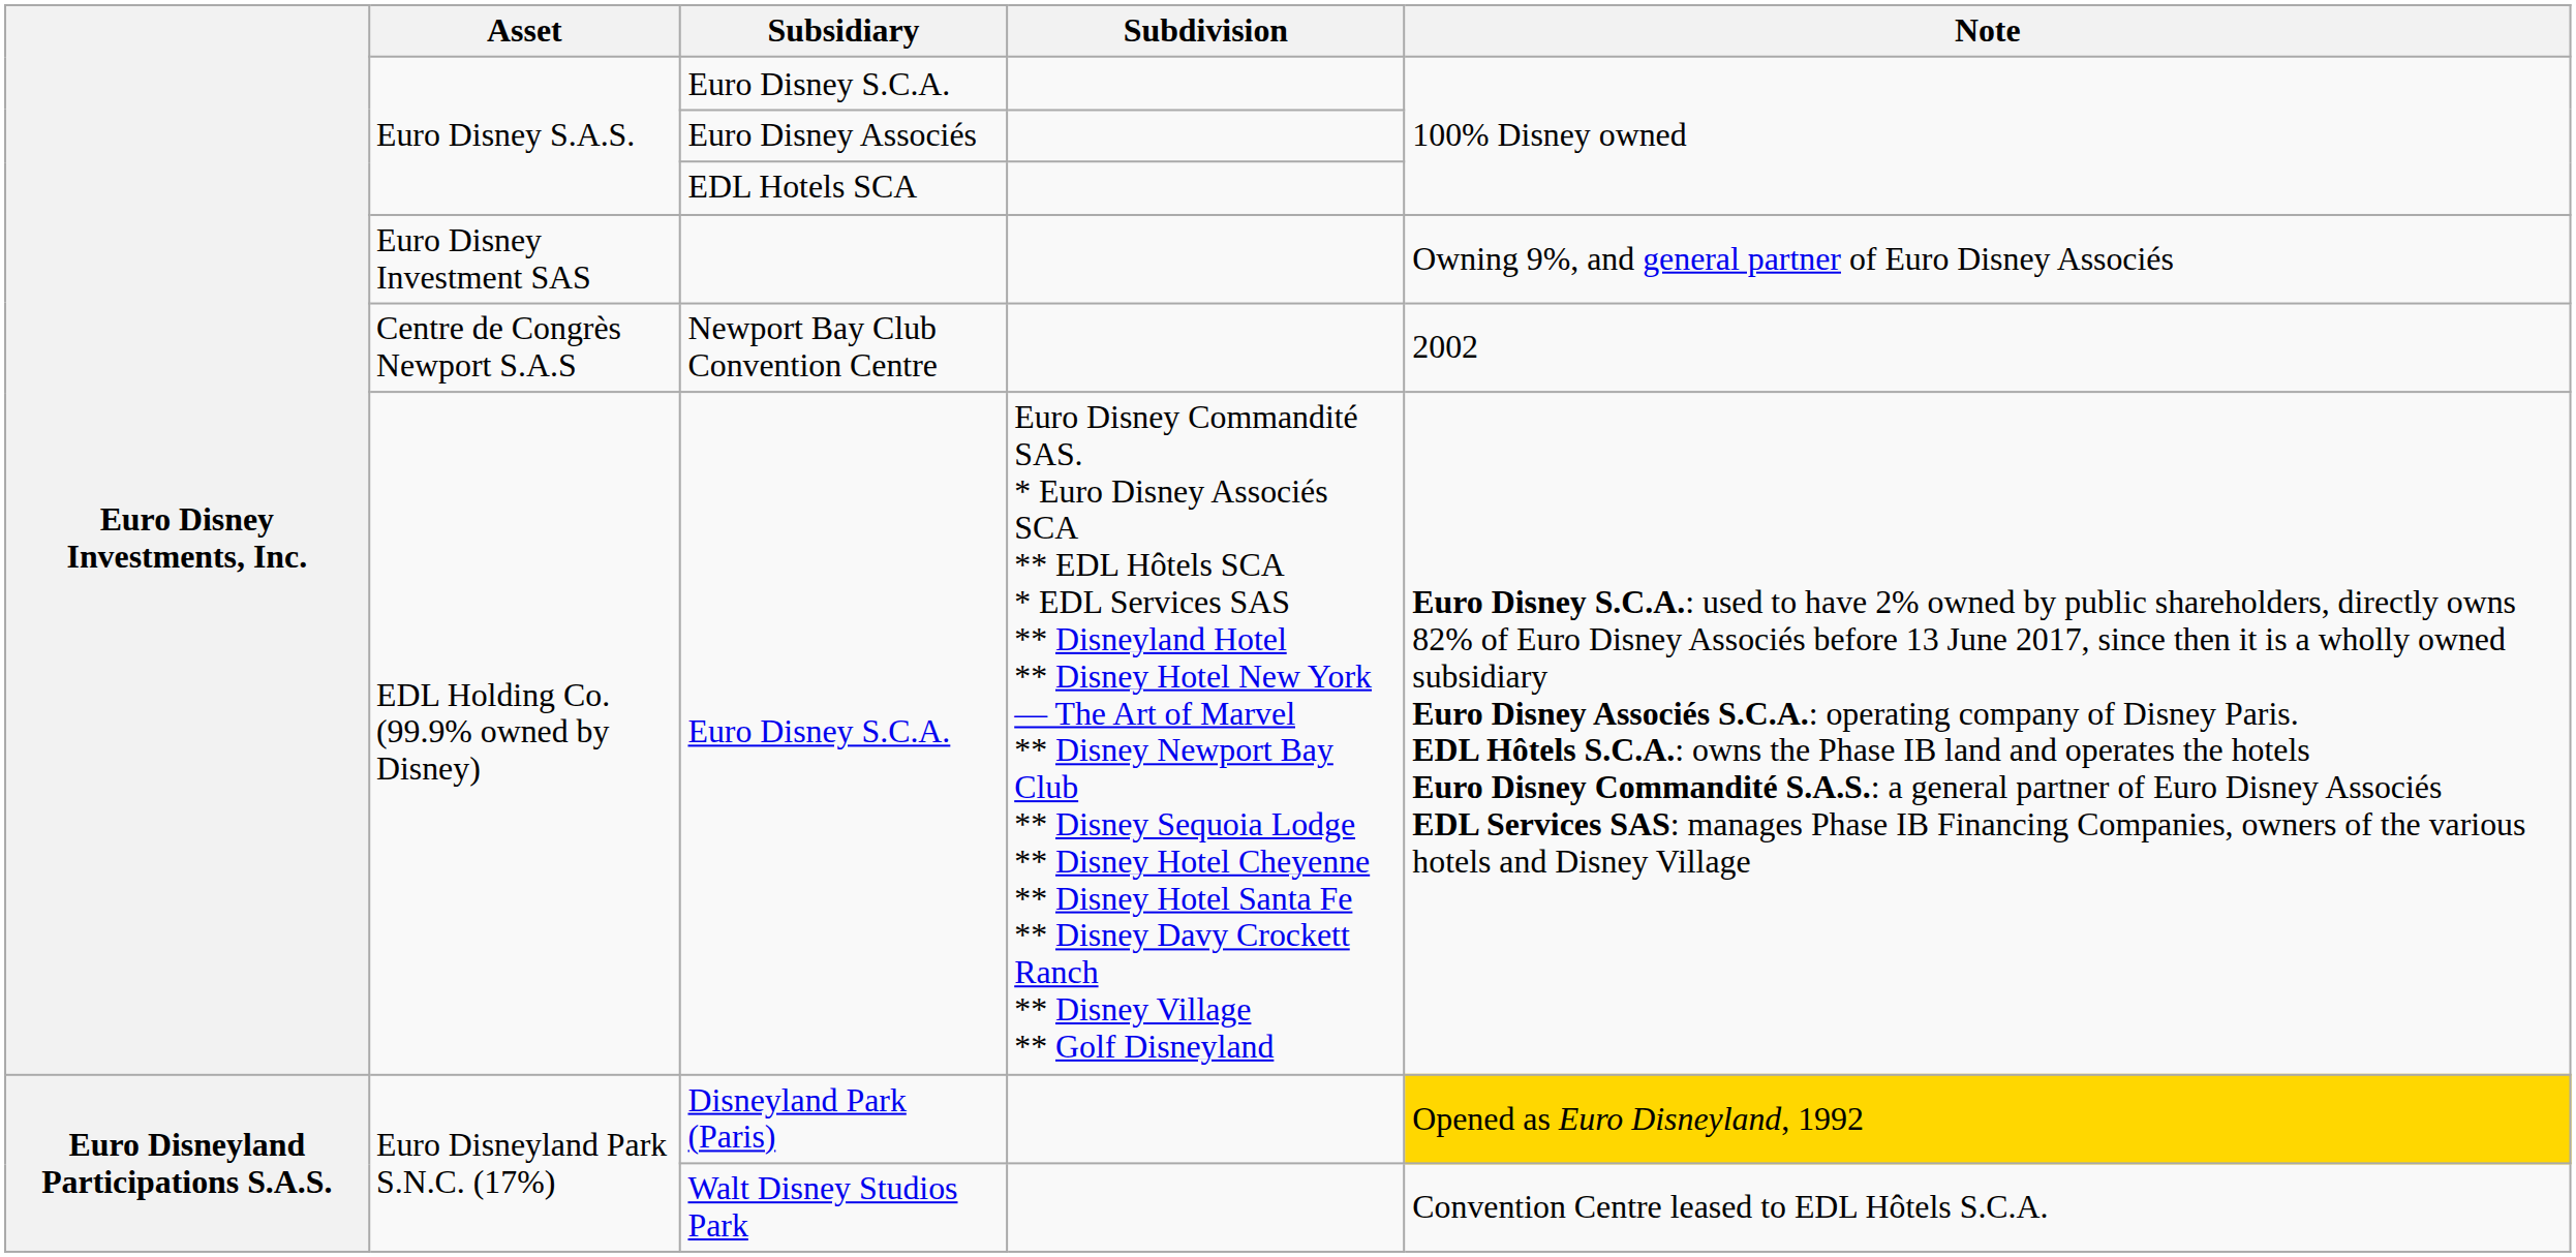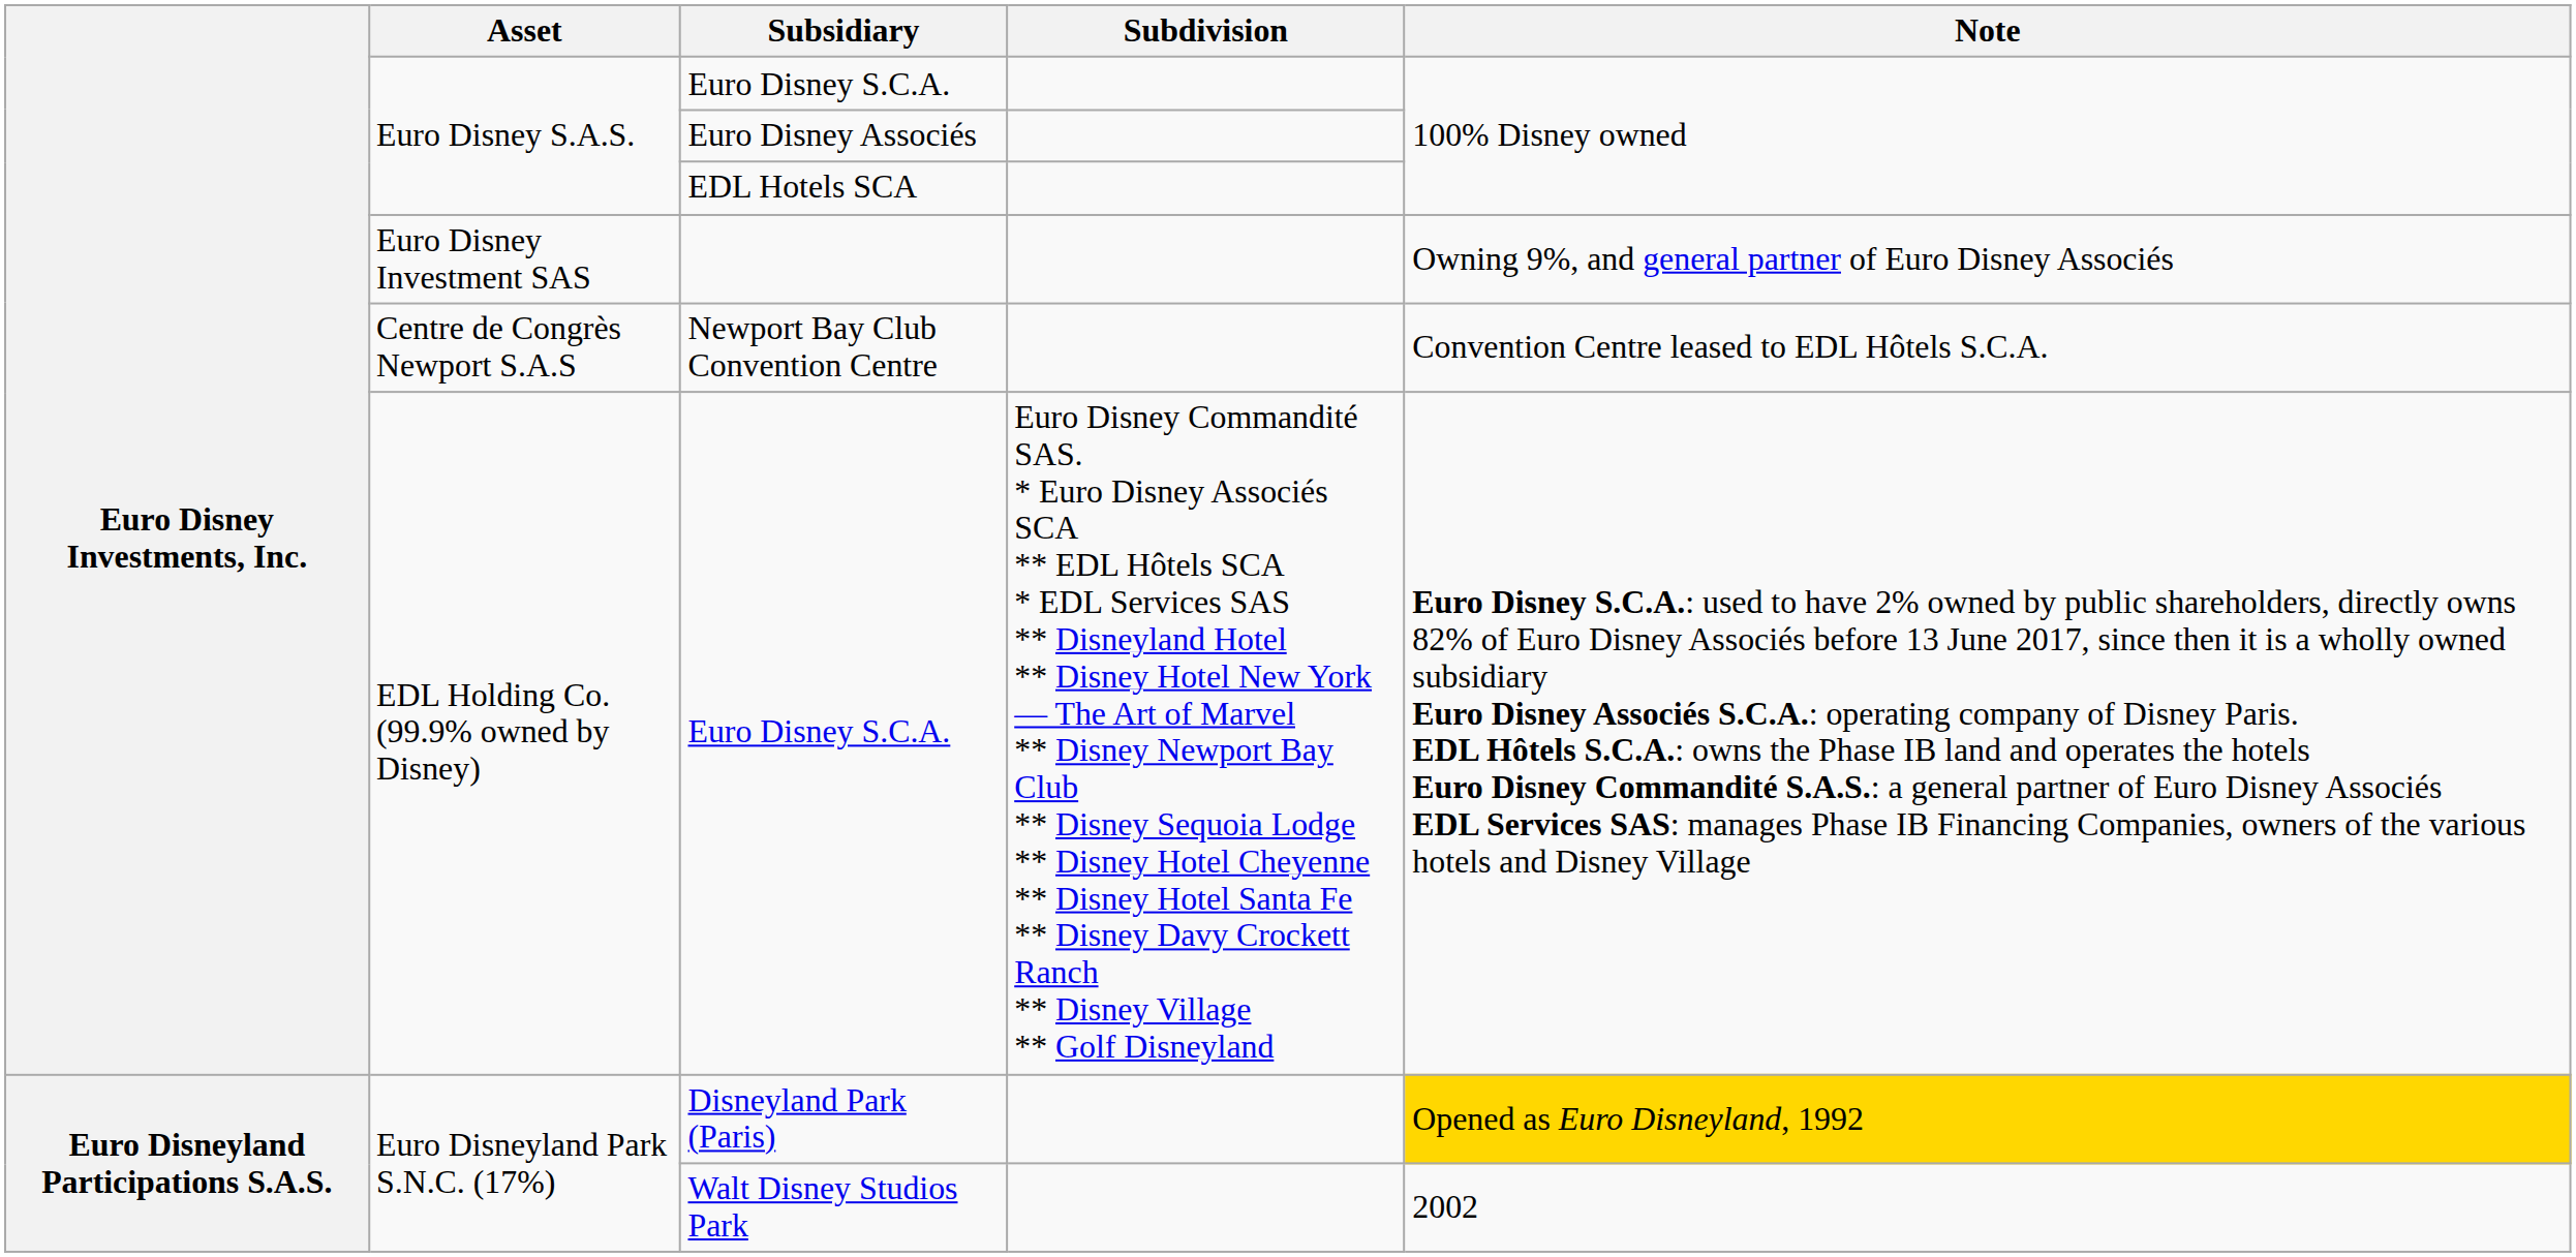Newport Bay Club Convention Centre | Note: 2002 -> Convention Centre leased to EDL Hôtels S.C.A.
Walt Disney Studios Park | Note: Convention Centre leased to EDL Hôtels S.C.A. -> 2002
